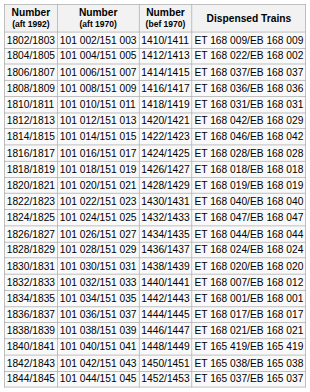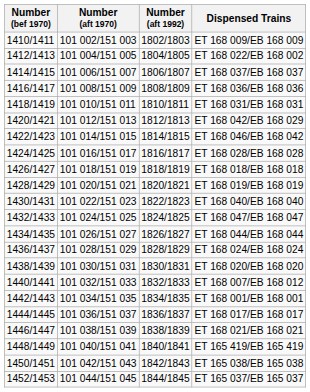columns swapped: Number (bef 1970) <-> Number (aft 1992)
